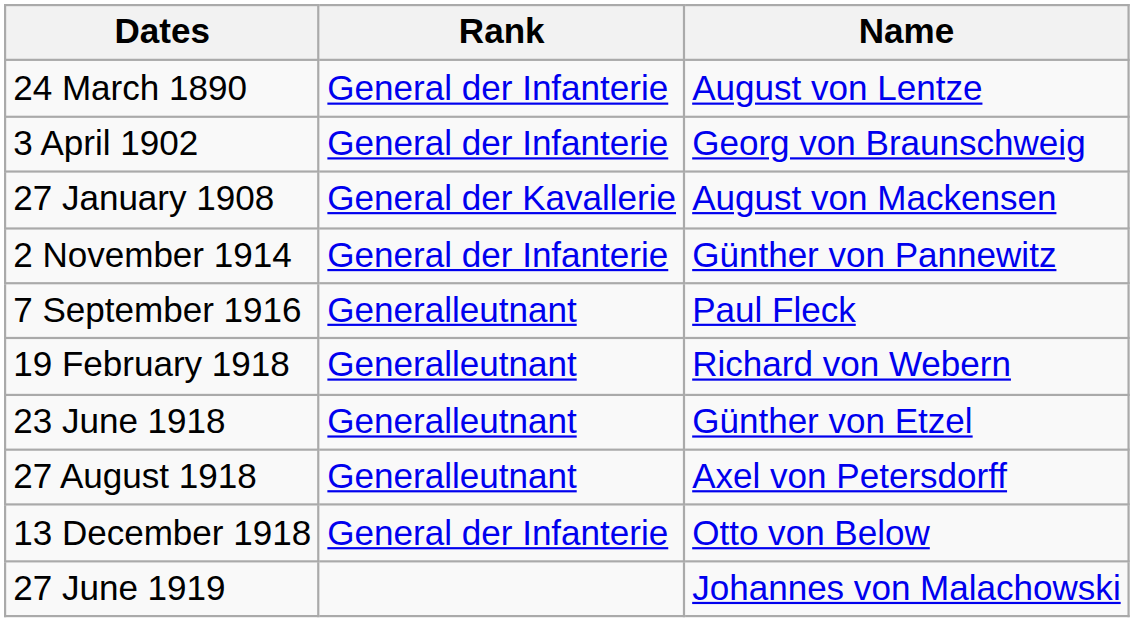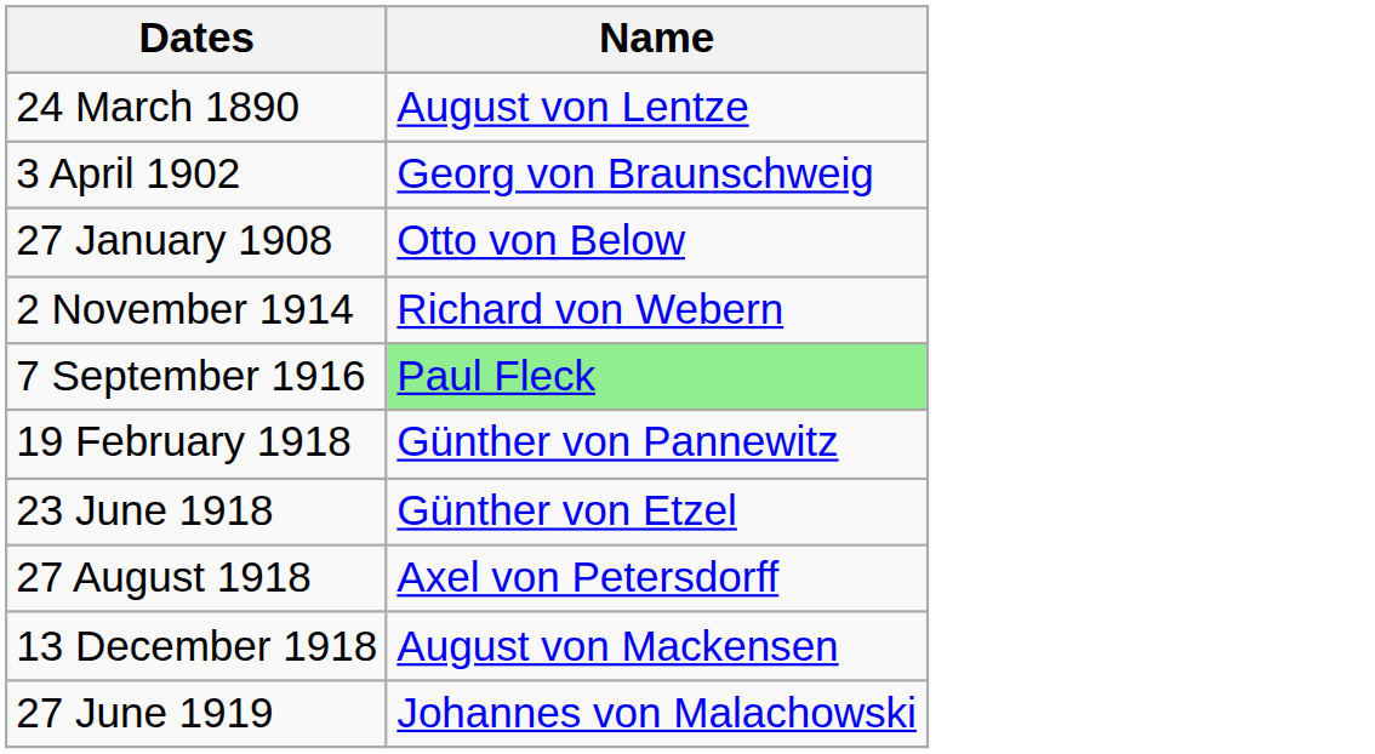- column: Rank | General der Infanterie | General der Infanterie | General der Kavallerie | General der Infanterie | Generalleutnant | Generalleutnant | Generalleutnant | Generalleutnant | General der Infanterie
27 January 1908 | Name: August von Mackensen -> Otto von Below
2 November 1914 | Name: Günther von Pannewitz -> Richard von Webern
7 September 1916 | Name: no background -> lightgreen background
19 February 1918 | Name: Richard von Webern -> Günther von Pannewitz
13 December 1918 | Name: Otto von Below -> August von Mackensen
